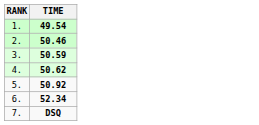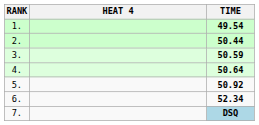+ column: HEAT 4
2. | TIME: 50.46 -> 50.44
4. | TIME: 50.62 -> 50.64
7. | TIME: no background -> lightblue background
